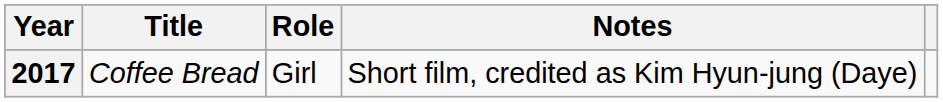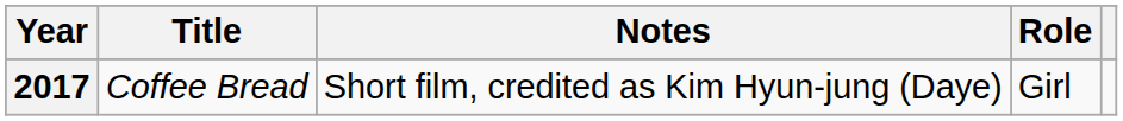columns swapped: Role <-> Notes
